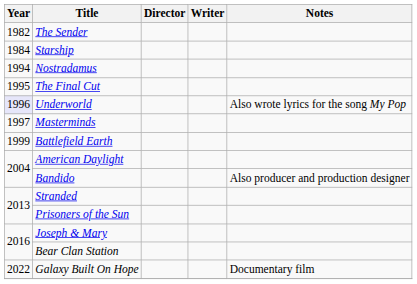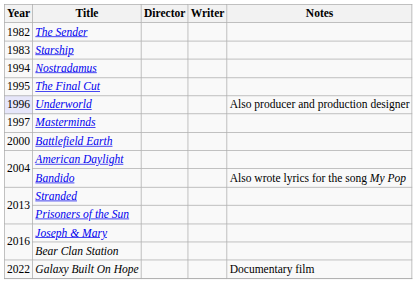Starship | Year: 1984 -> 1983
Underworld | Notes: Also wrote lyrics for the song My Pop -> Also producer and production designer
Battlefield Earth | Year: 1999 -> 2000
Bandido | Notes: Also producer and production designer -> Also wrote lyrics for the song My Pop
